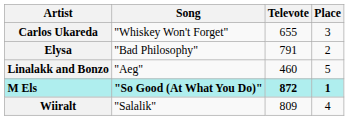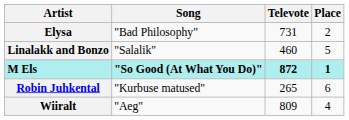- row: Carlos Ukareda | "Whiskey Won't Forget" | 655 | 3
Elysa | Televote: 791 -> 731
Linalakk and Bonzo | Song: "Aeg" -> "Salalik"
+ row: Robin Juhkental | "Kurbuse matused" | 265 | 6
Wiiralt | Song: "Salalik" -> "Aeg"
